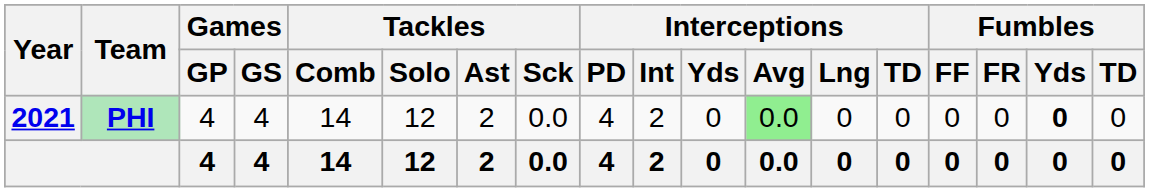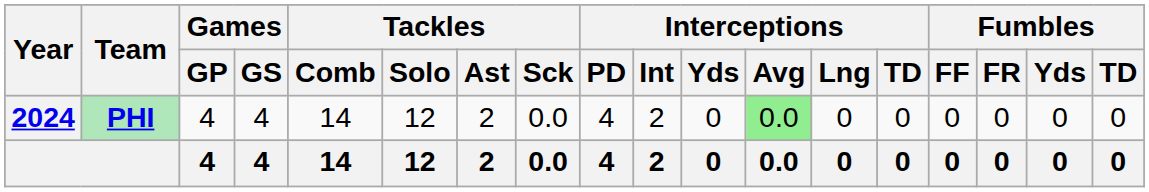PHI | Year: 2021 -> 2024
PHI | Fumbles / Yds: bold -> normal
